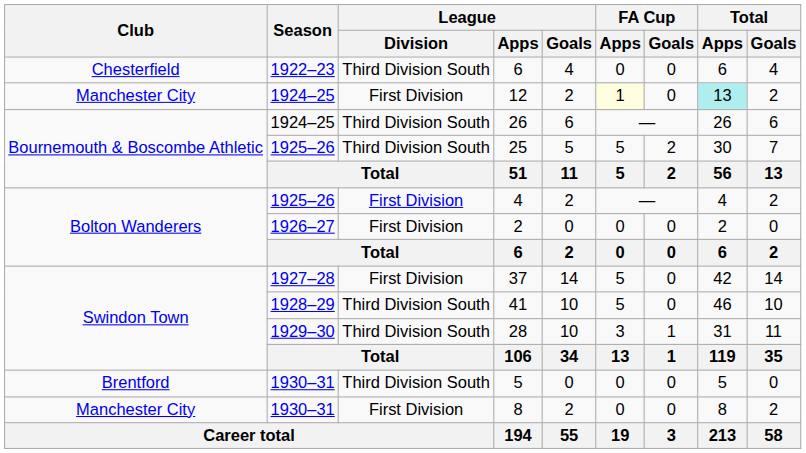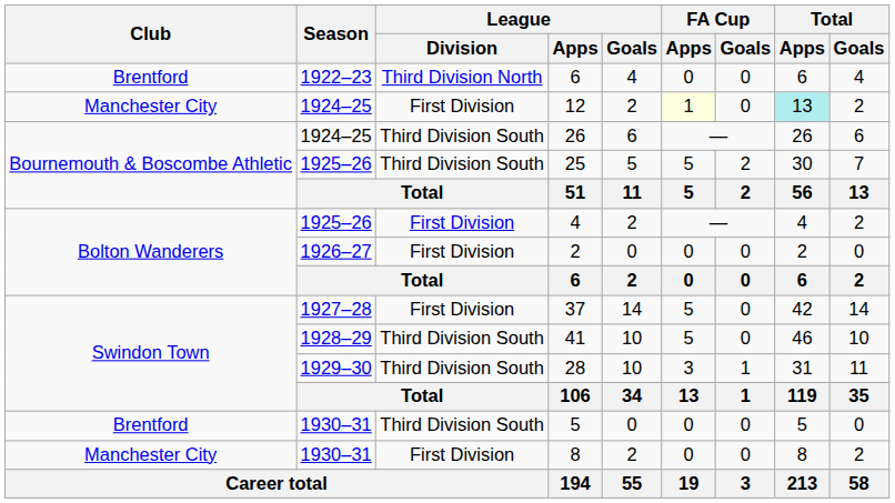1922–23 / 6 | Club: Chesterfield -> Brentford
1922–23 / 6 | League / Division: Third Division South -> Third Division North
